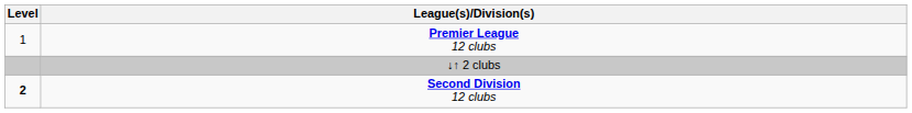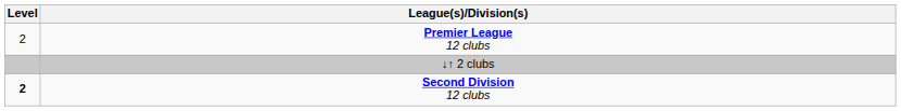Premier League 12 clubs | Level: 1 -> 2
